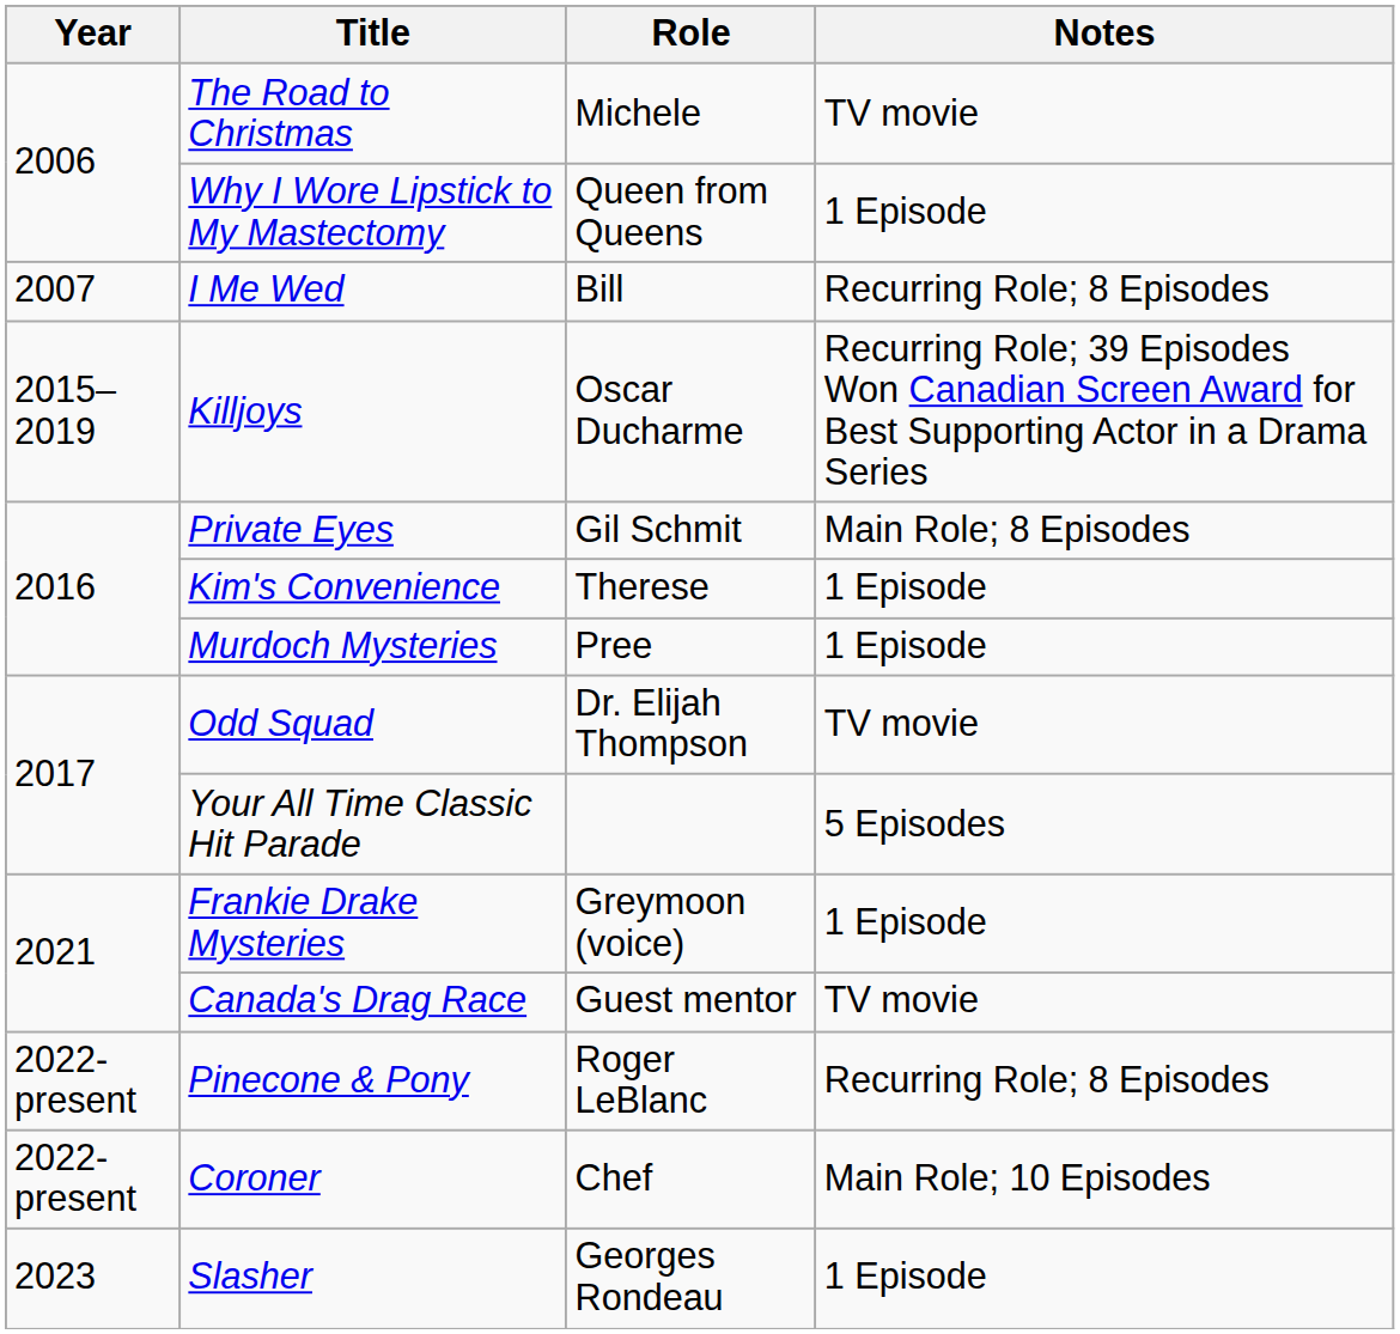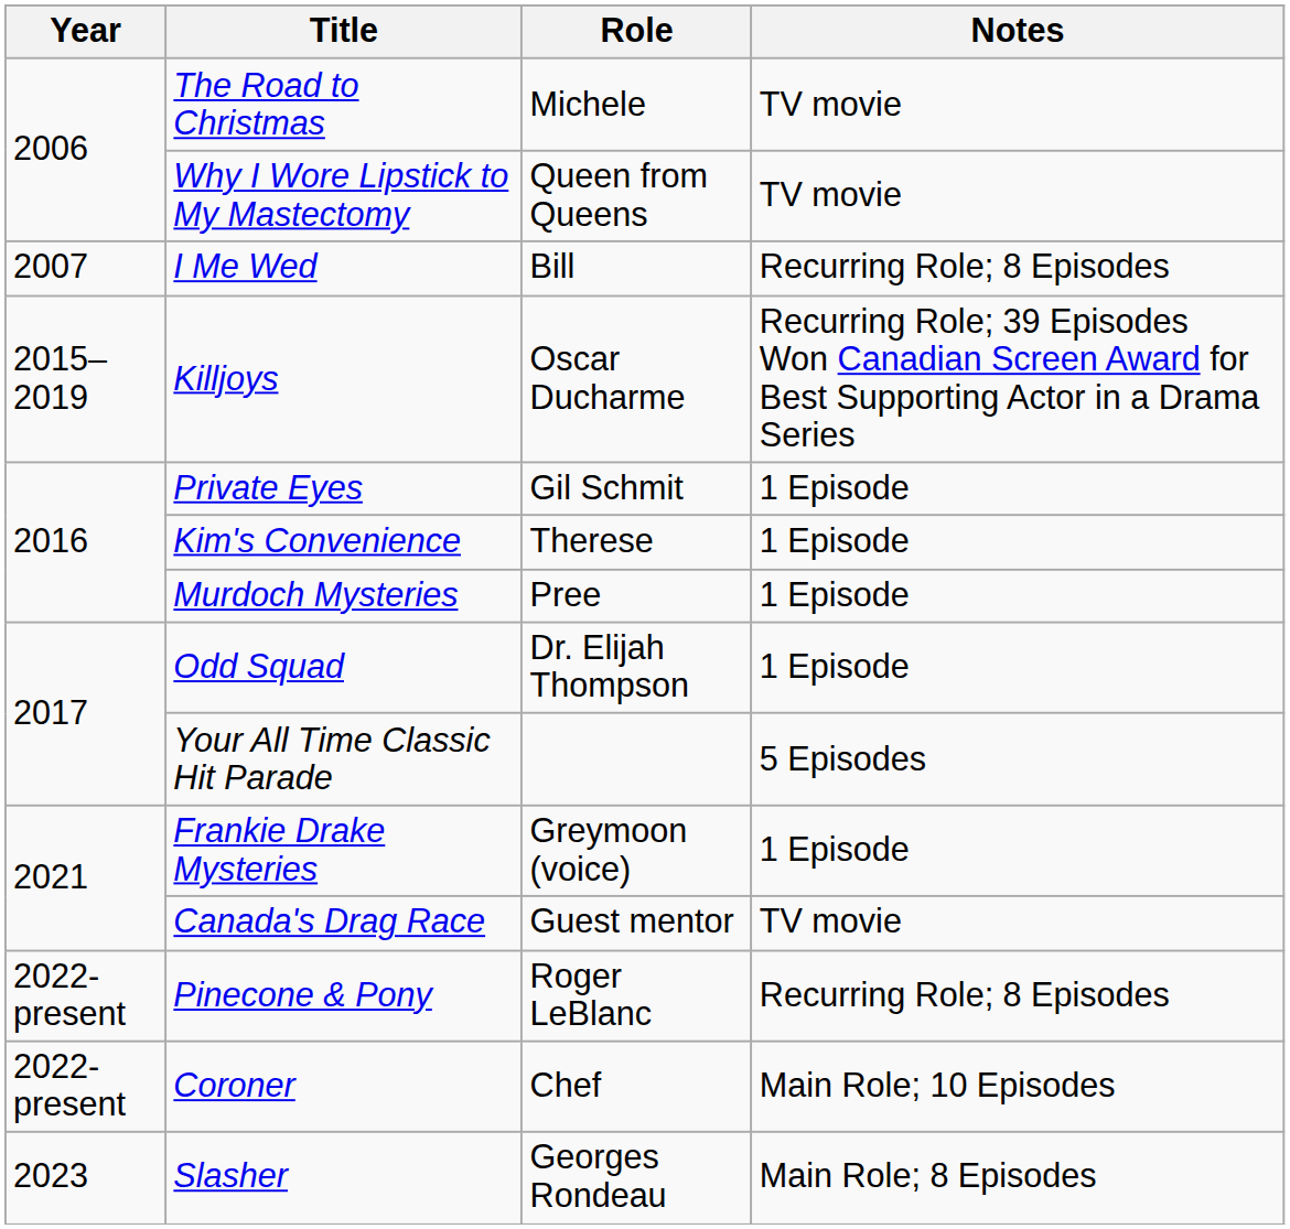Why I Wore Lipstick to My Mastectomy | Notes: 1 Episode -> TV movie
Private Eyes | Notes: Main Role; 8 Episodes -> 1 Episode
Odd Squad | Notes: TV movie -> 1 Episode
Slasher | Notes: 1 Episode -> Main Role; 8 Episodes
